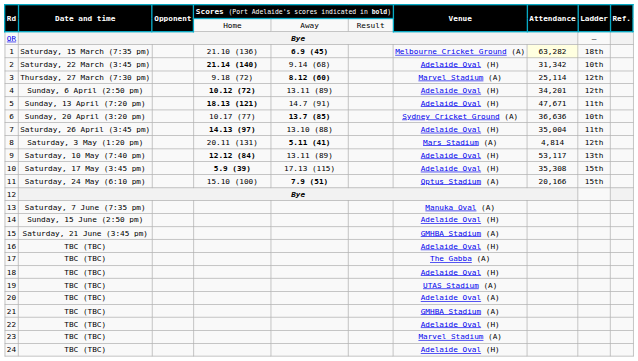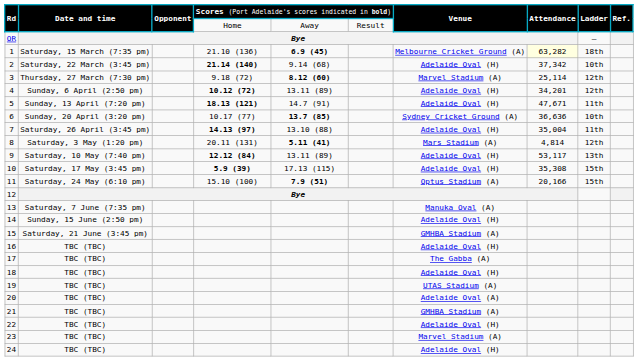2 | column 8: 31,342 -> 37,342
